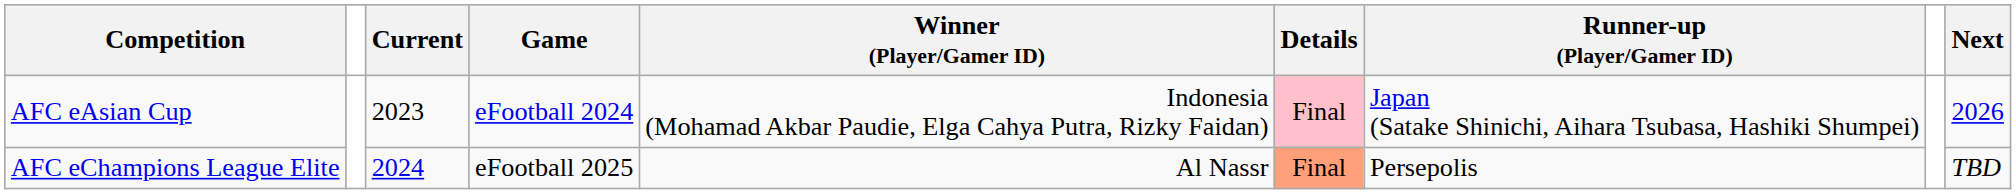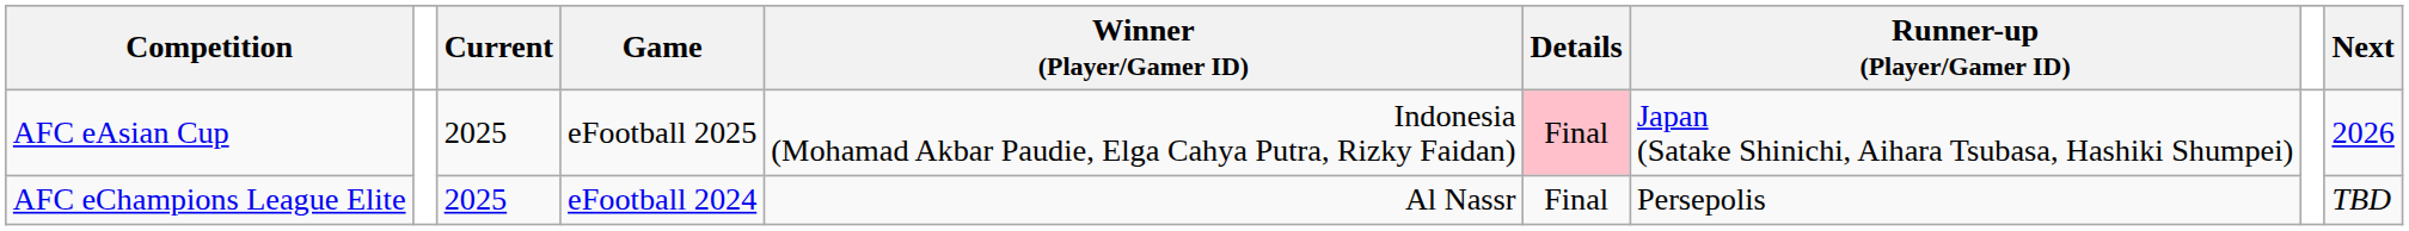AFC eAsian Cup | Current: 2023 -> 2025
AFC eAsian Cup | Game: eFootball 2024 -> eFootball 2025
AFC eChampions League Elite | Current: 2024 -> 2025
AFC eChampions League Elite | Game: eFootball 2025 -> eFootball 2024
AFC eChampions League Elite | Details: lightsalmon background -> no background
